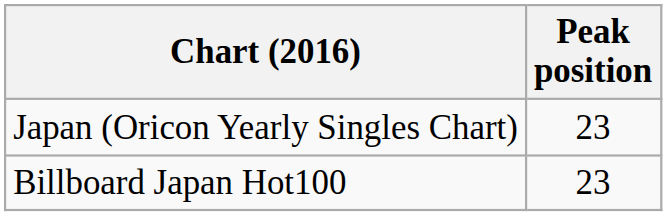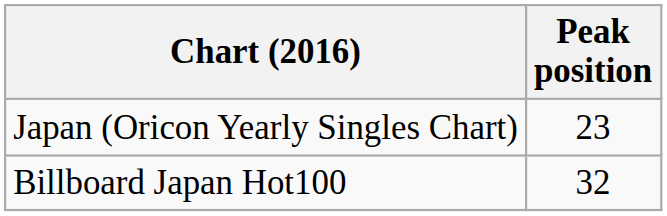Billboard Japan Hot100 | Peak position: 23 -> 32
